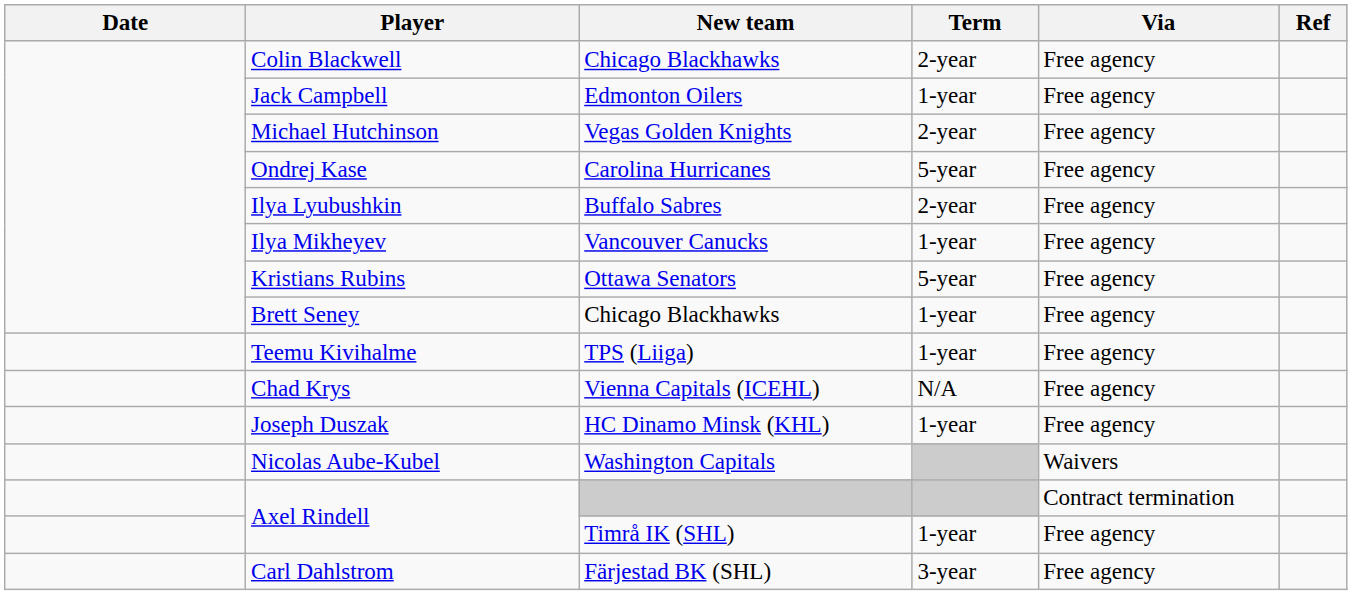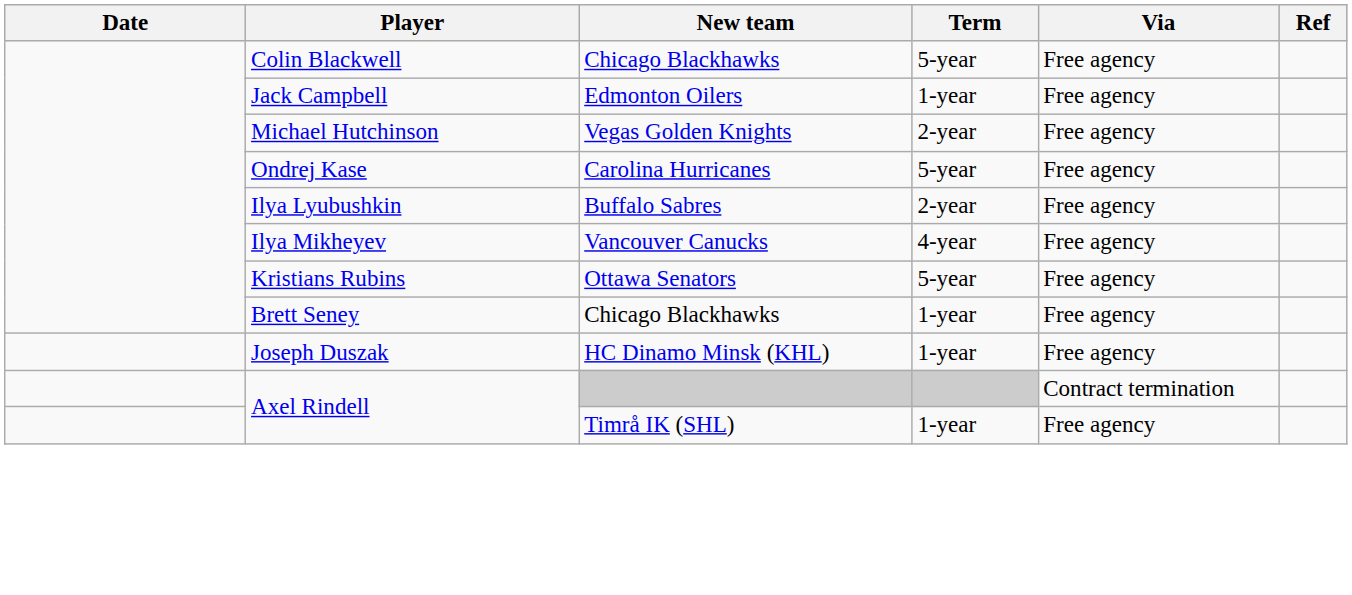Colin Blackwell | Term: 2-year -> 5-year
Ilya Mikheyev | Term: 1-year -> 4-year
- row: Teemu Kivihalme | TPS (Liiga) | 1-year | Free agency
- row: Chad Krys | Vienna Capitals (ICEHL) | N/A | Free agency
- row: Nicolas Aube-Kubel | Washington Capitals | Waivers
- row: Carl Dahlstrom | Färjestad BK (SHL) | 3-year | Free agency
